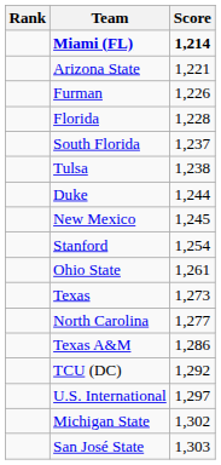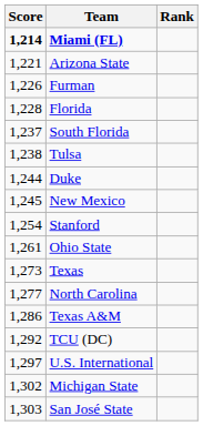columns swapped: Rank <-> Score
